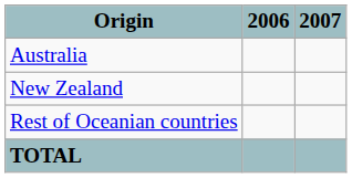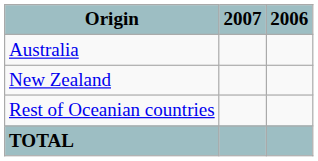columns swapped: 2007 <-> 2006
